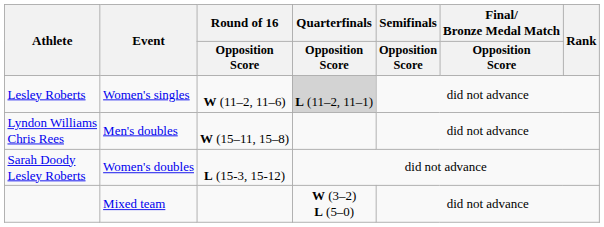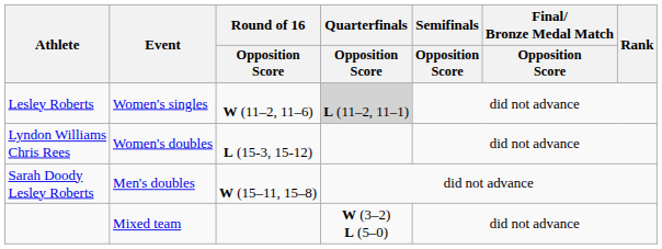Lyndon Williams Chris Rees | Event: Men's doubles -> Women's doubles
Lyndon Williams Chris Rees | Round of 16 / Opposition Score: W (15–11, 15–8) -> L (15-3, 15-12)
Sarah Doody Lesley Roberts | Event: Women's doubles -> Men's doubles
Sarah Doody Lesley Roberts | Round of 16 / Opposition Score: L (15-3, 15-12) -> W (15–11, 15–8)
